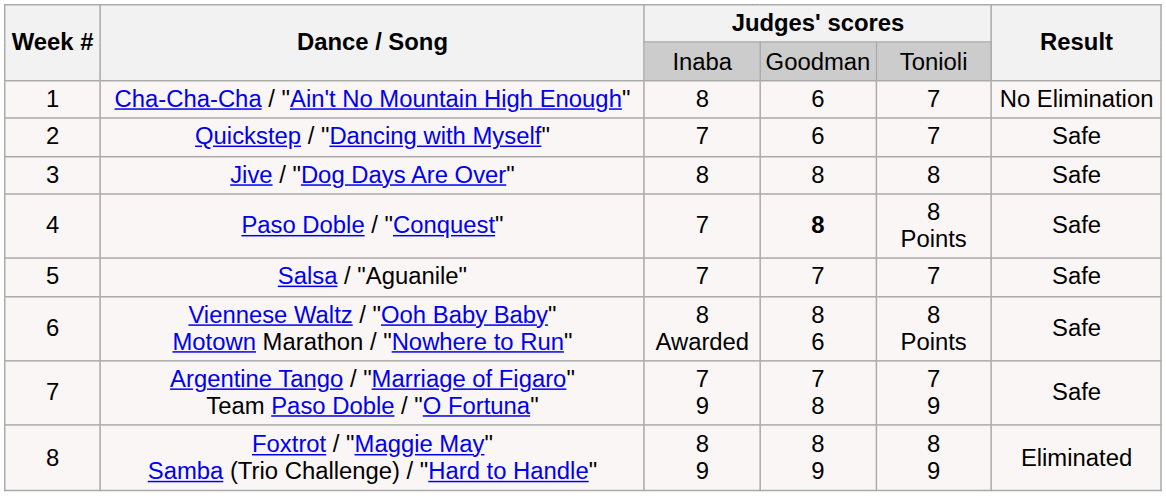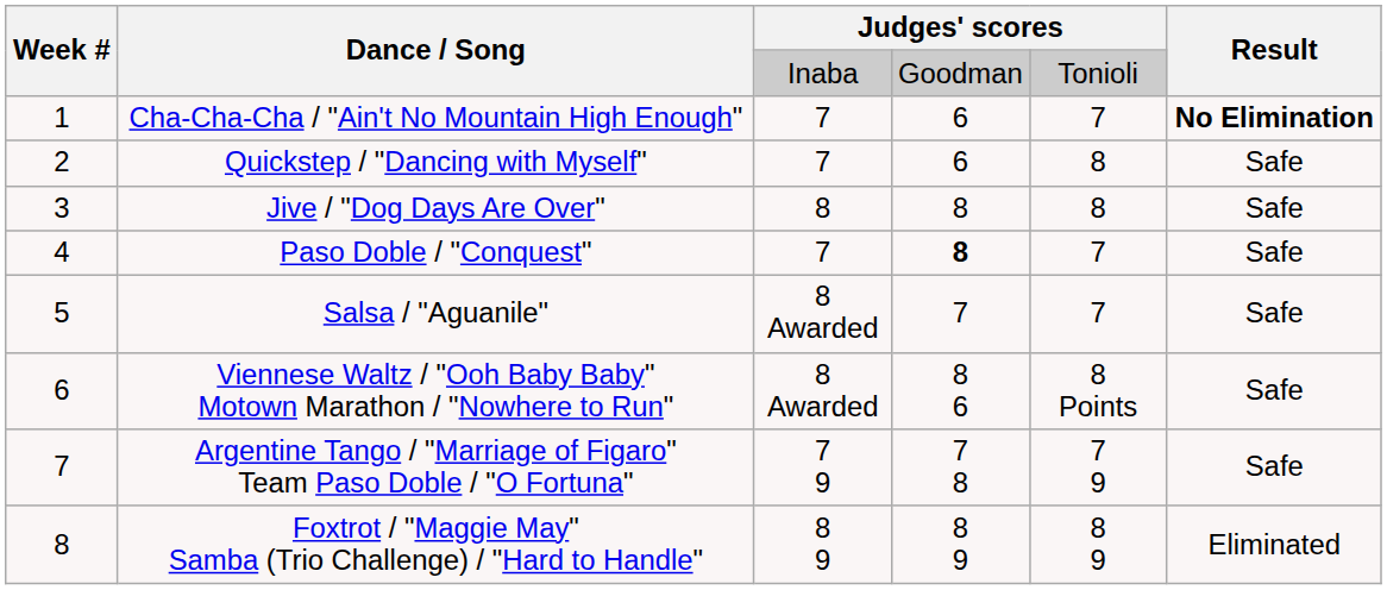Cha-Cha-Cha / "Ain't No Mountain High Enough" | column 3: 8 -> 7
Cha-Cha-Cha / "Ain't No Mountain High Enough" | Result: normal -> bold
Quickstep / "Dancing with Myself" | column 5: 7 -> 8
Paso Doble / "Conquest" | column 5: 8 Points -> 7
Salsa / "Aguanile" | column 3: 7 -> 8 Awarded
